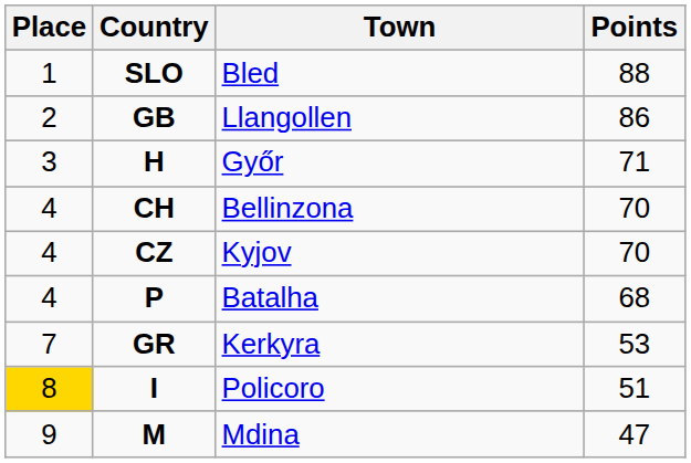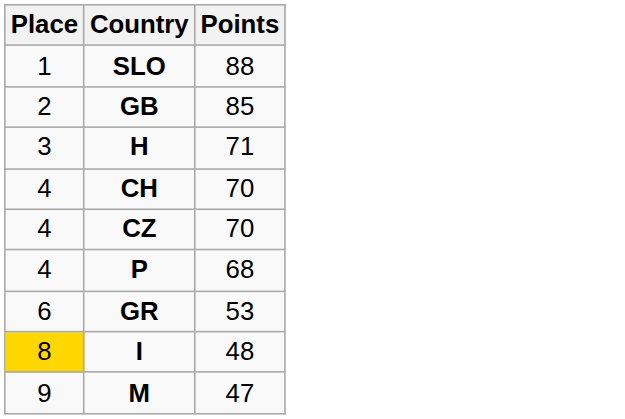- column: Town | Bled | Llangollen | Győr | Bellinzona | Kyjov | Batalha | Kerkyra | Policoro | Mdina
GB | Points: 86 -> 85
GR | Place: 7 -> 6
I | Points: 51 -> 48
